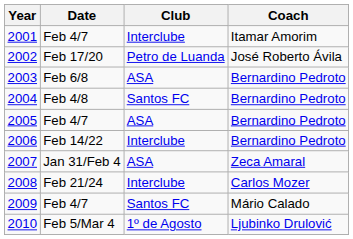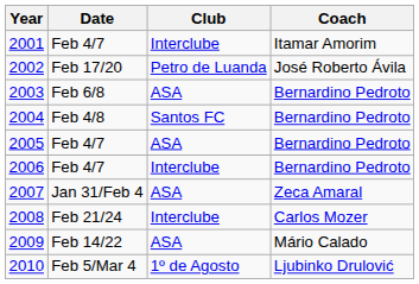2006 | Date: Feb 14/22 -> Feb 4/7
2009 | Date: Feb 4/7 -> Feb 14/22
2009 | Club: Santos FC -> ASA
